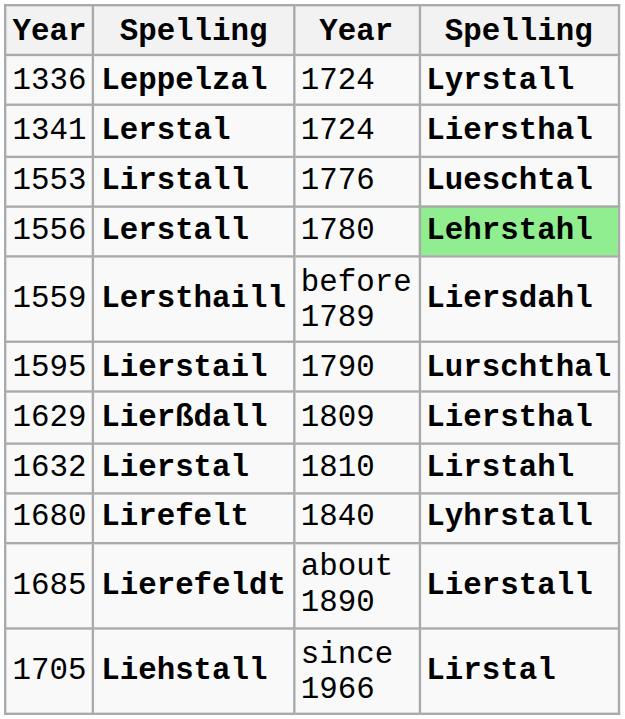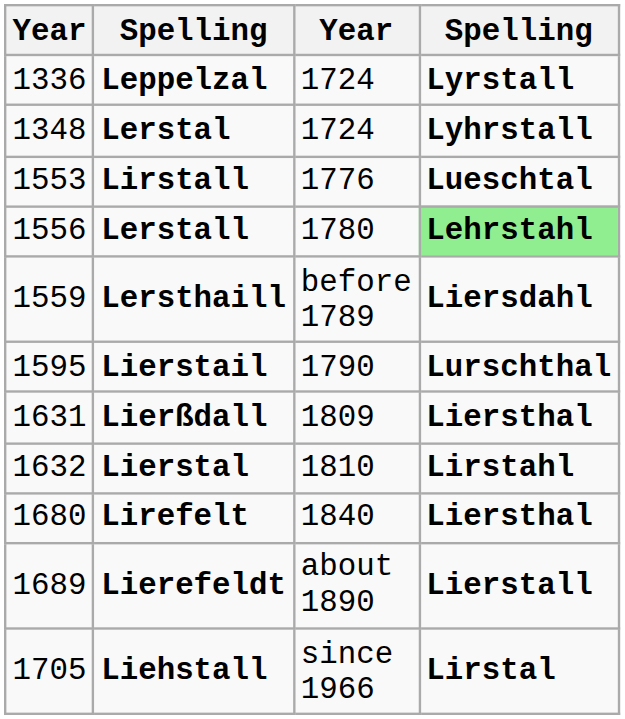Lerstal | column 1: 1341 -> 1348
Lerstal | column 4: Liersthal -> Lyhrstall
Lierßdall | column 1: 1629 -> 1631
Lirefelt | column 4: Lyhrstall -> Liersthal
Lierefeldt | column 1: 1685 -> 1689
